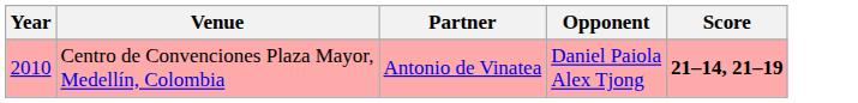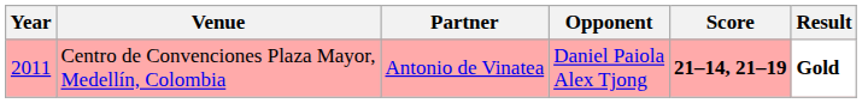+ column: Result | Gold
Centro de Convenciones Plaza Mayor, Medellín, Colombia | Year: 2010 -> 2011
